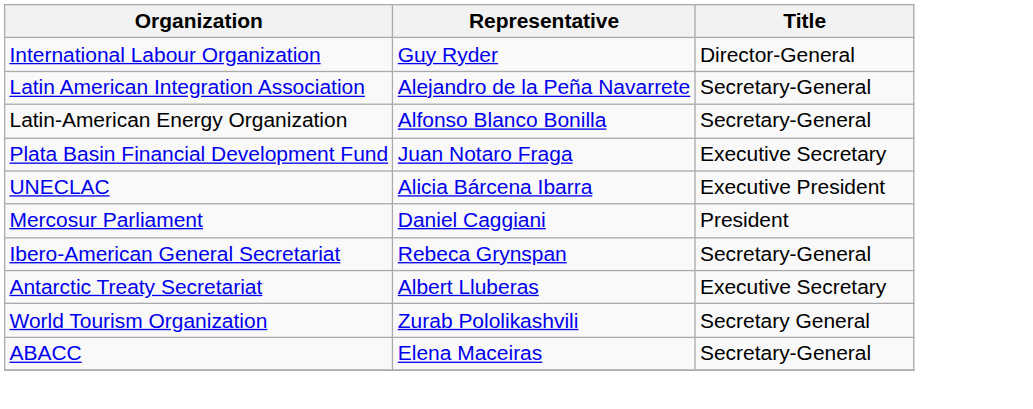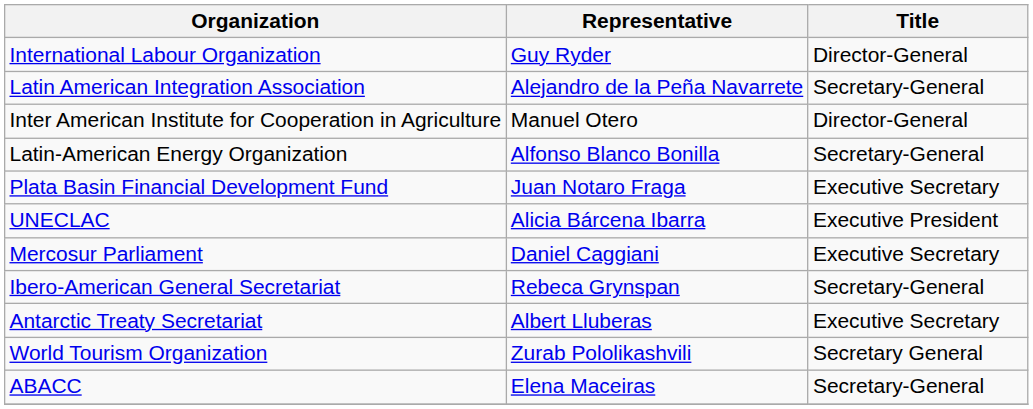+ row: Inter American Institute for Cooperation in Agriculture | Manuel Otero | Director-General
Mercosur Parliament | Title: President -> Executive Secretary
